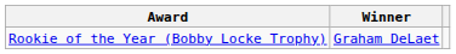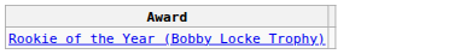- column: Winner | Graham DeLaet
